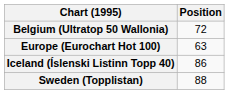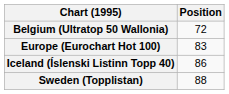Europe (Eurochart Hot 100) | Position: 63 -> 83
